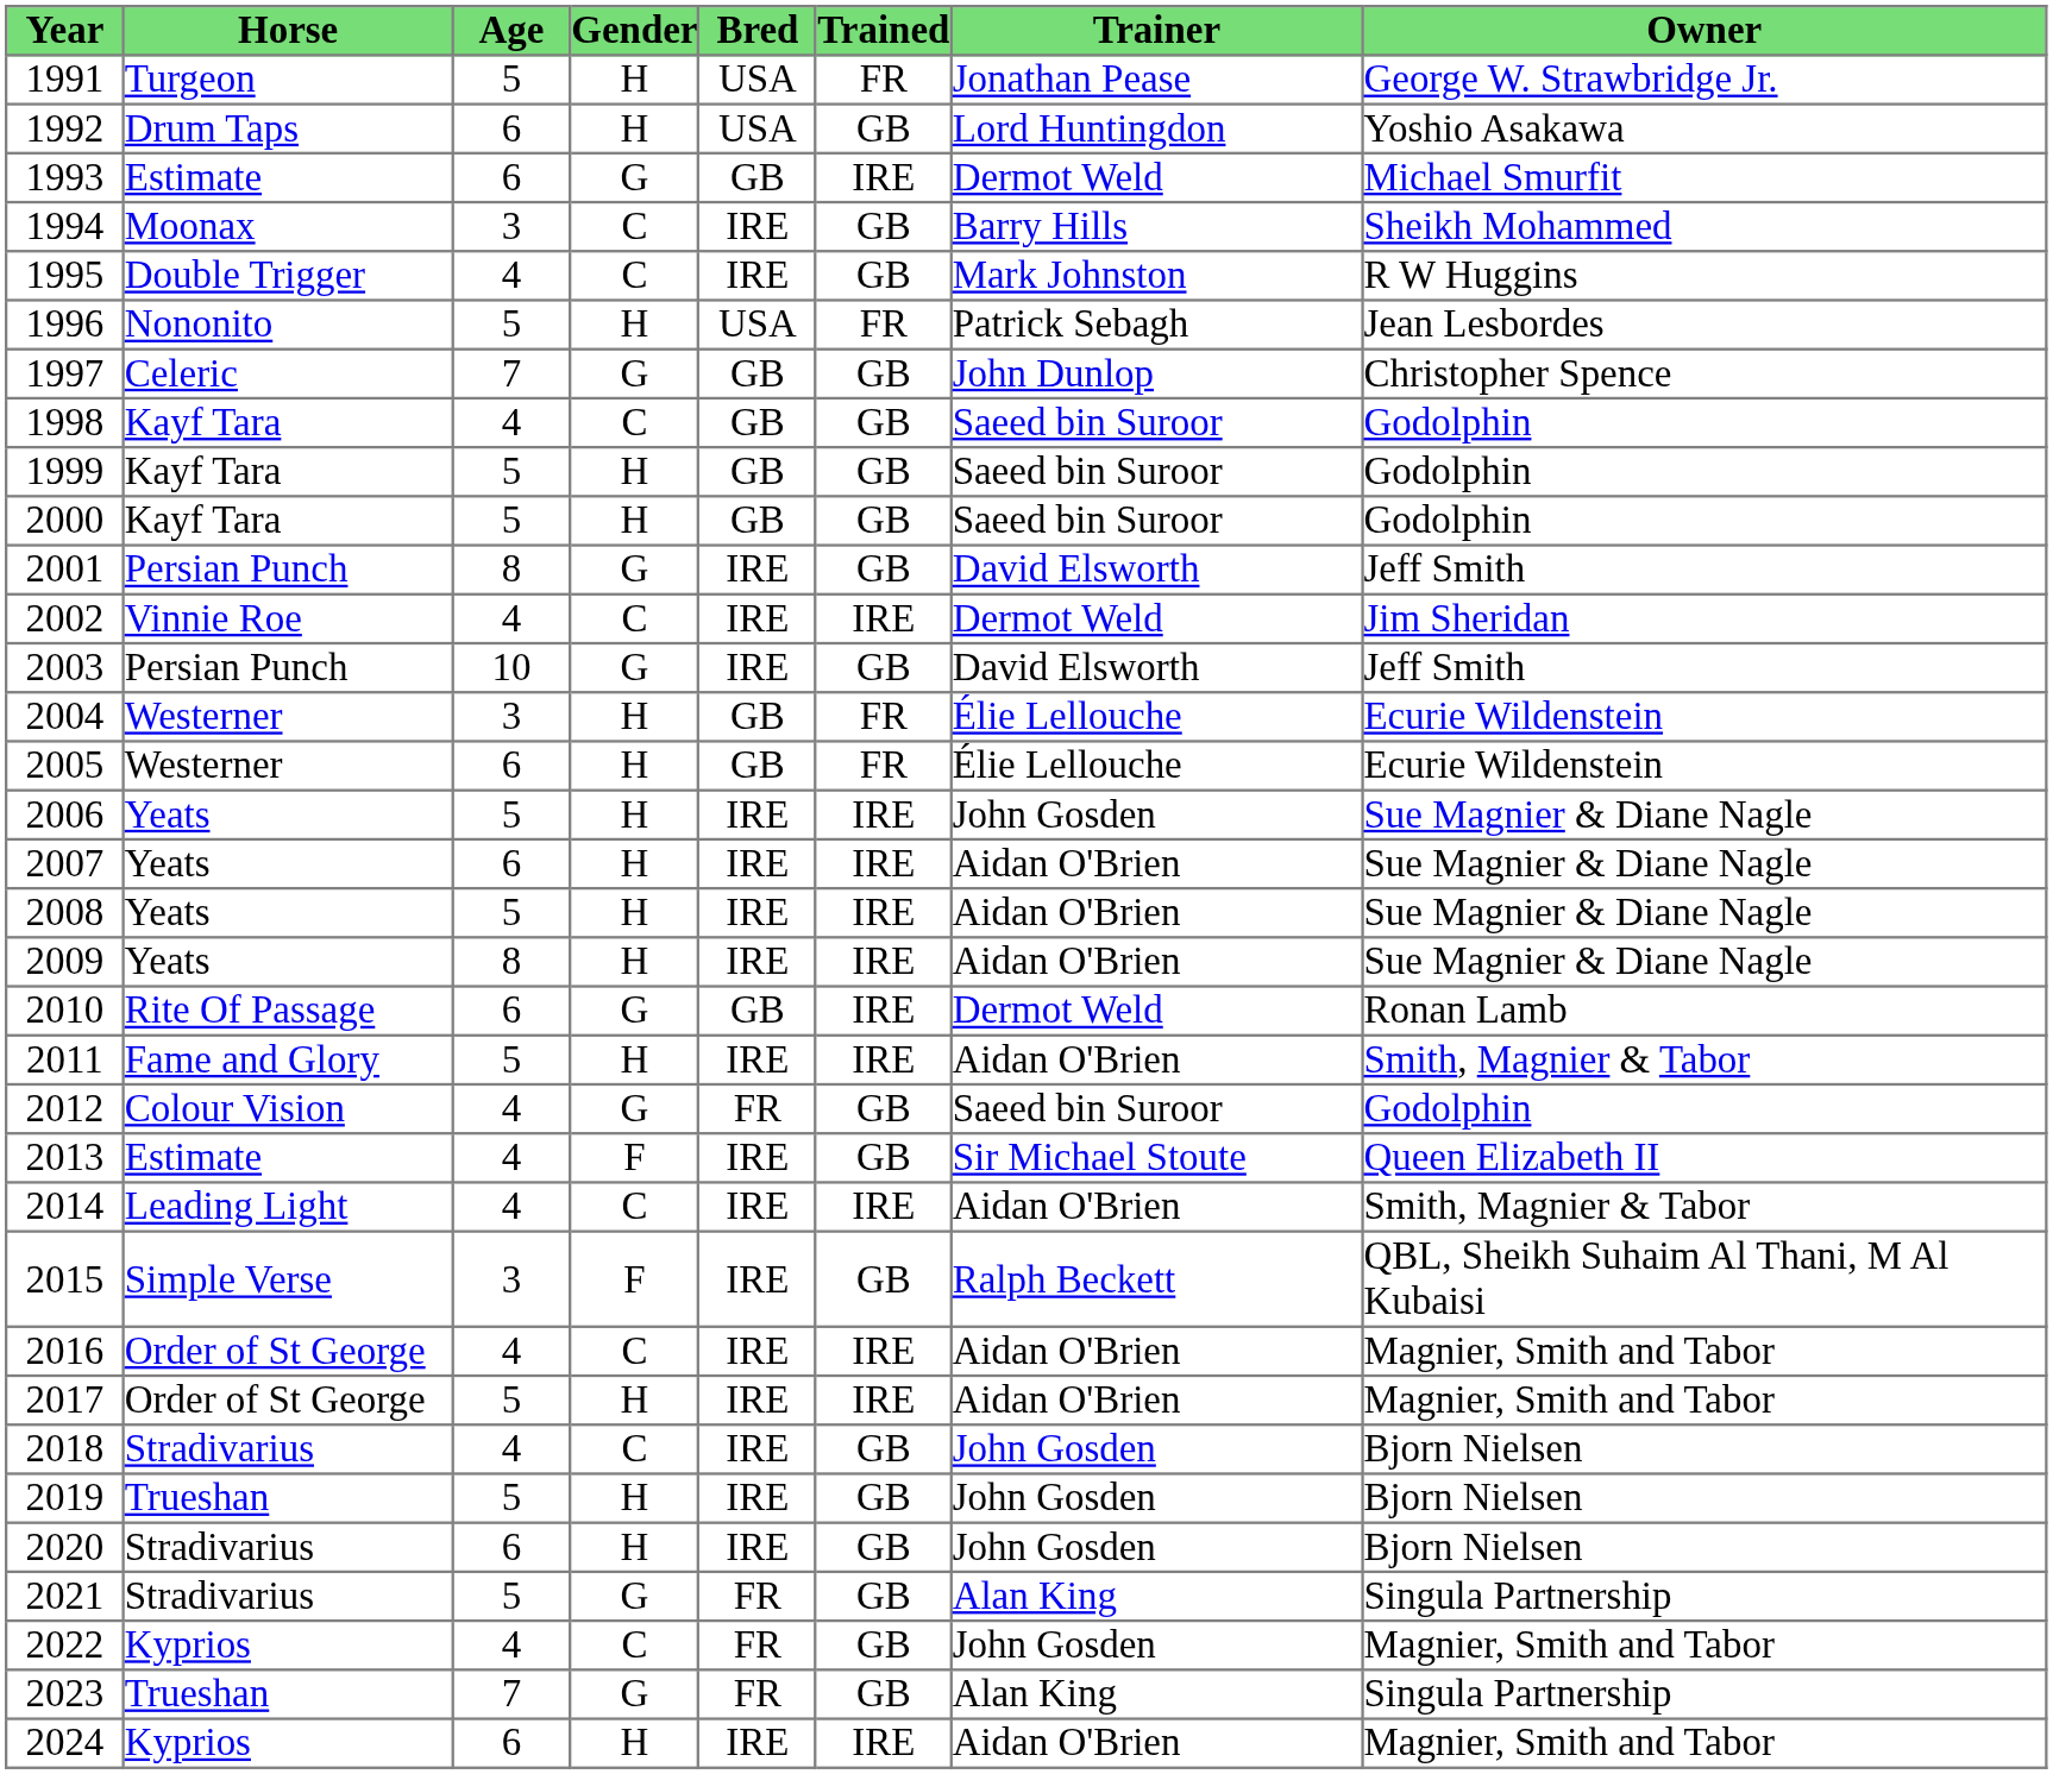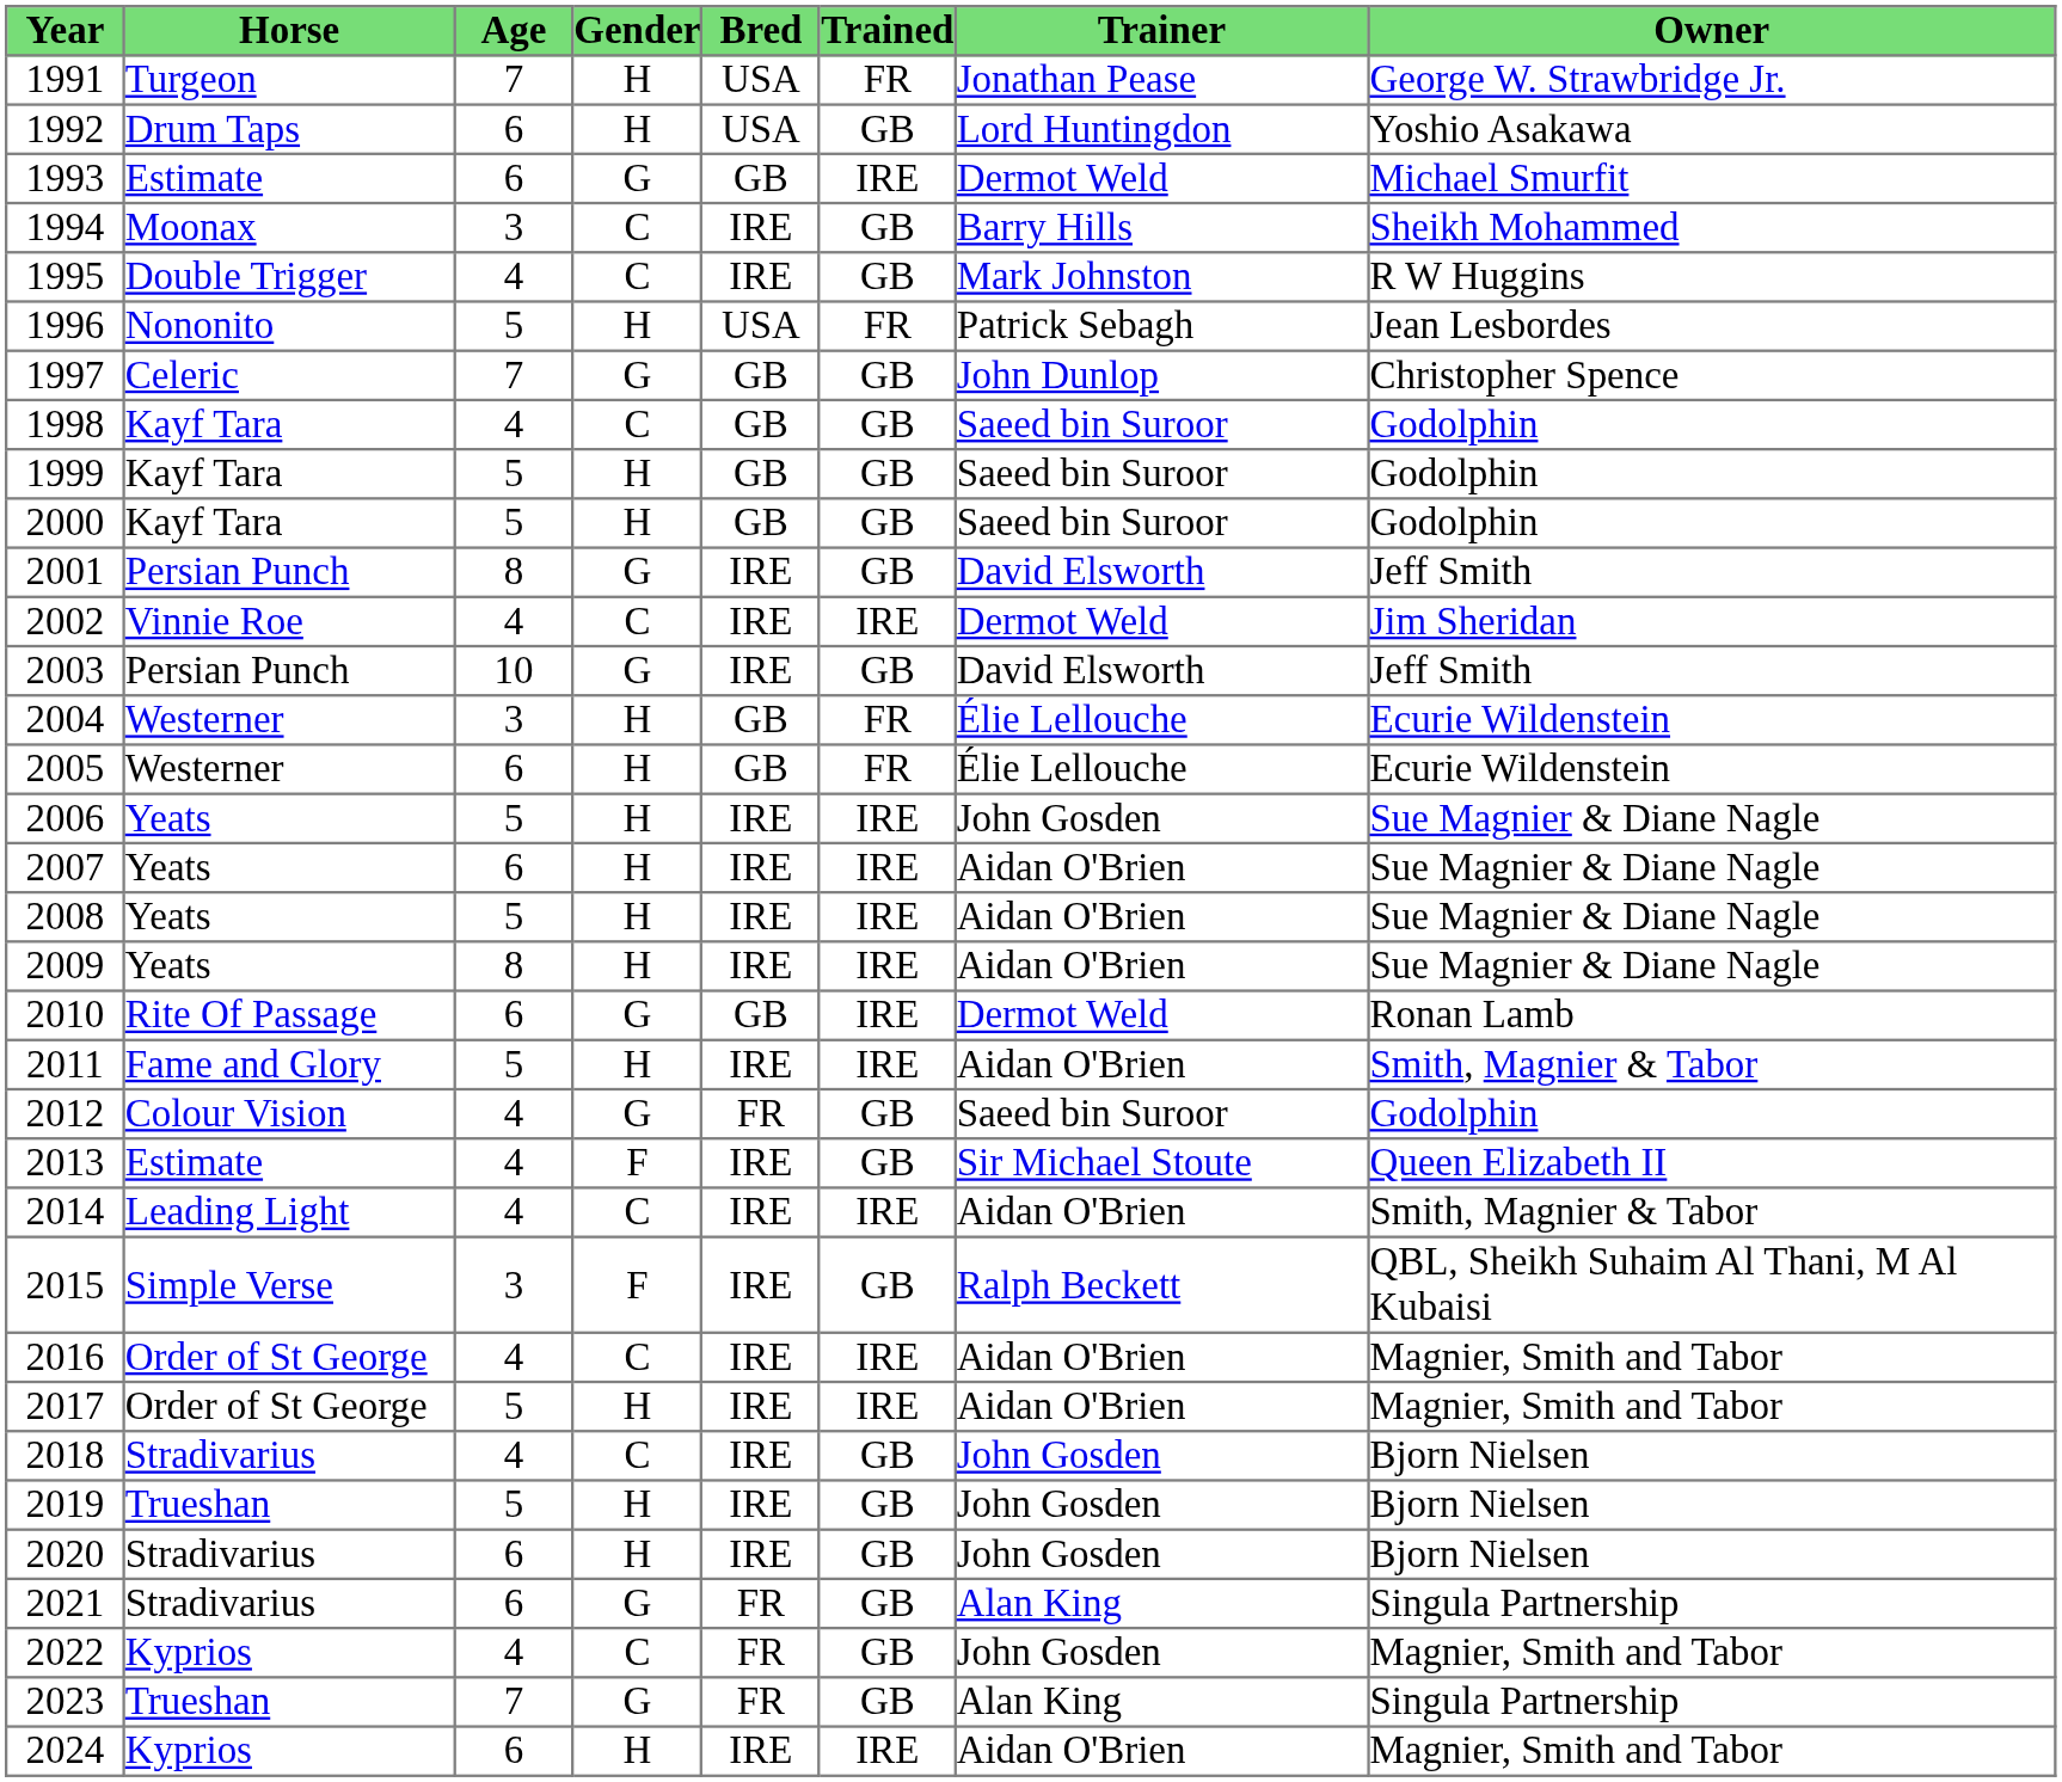1991 | Age: 5 -> 7
2021 | Age: 5 -> 6
